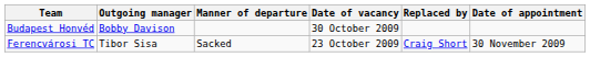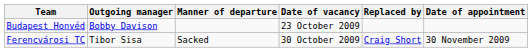Budapest Honvéd | Date of vacancy: 30 October 2009 -> 23 October 2009
Ferencvárosi TC | Date of vacancy: 23 October 2009 -> 30 October 2009
